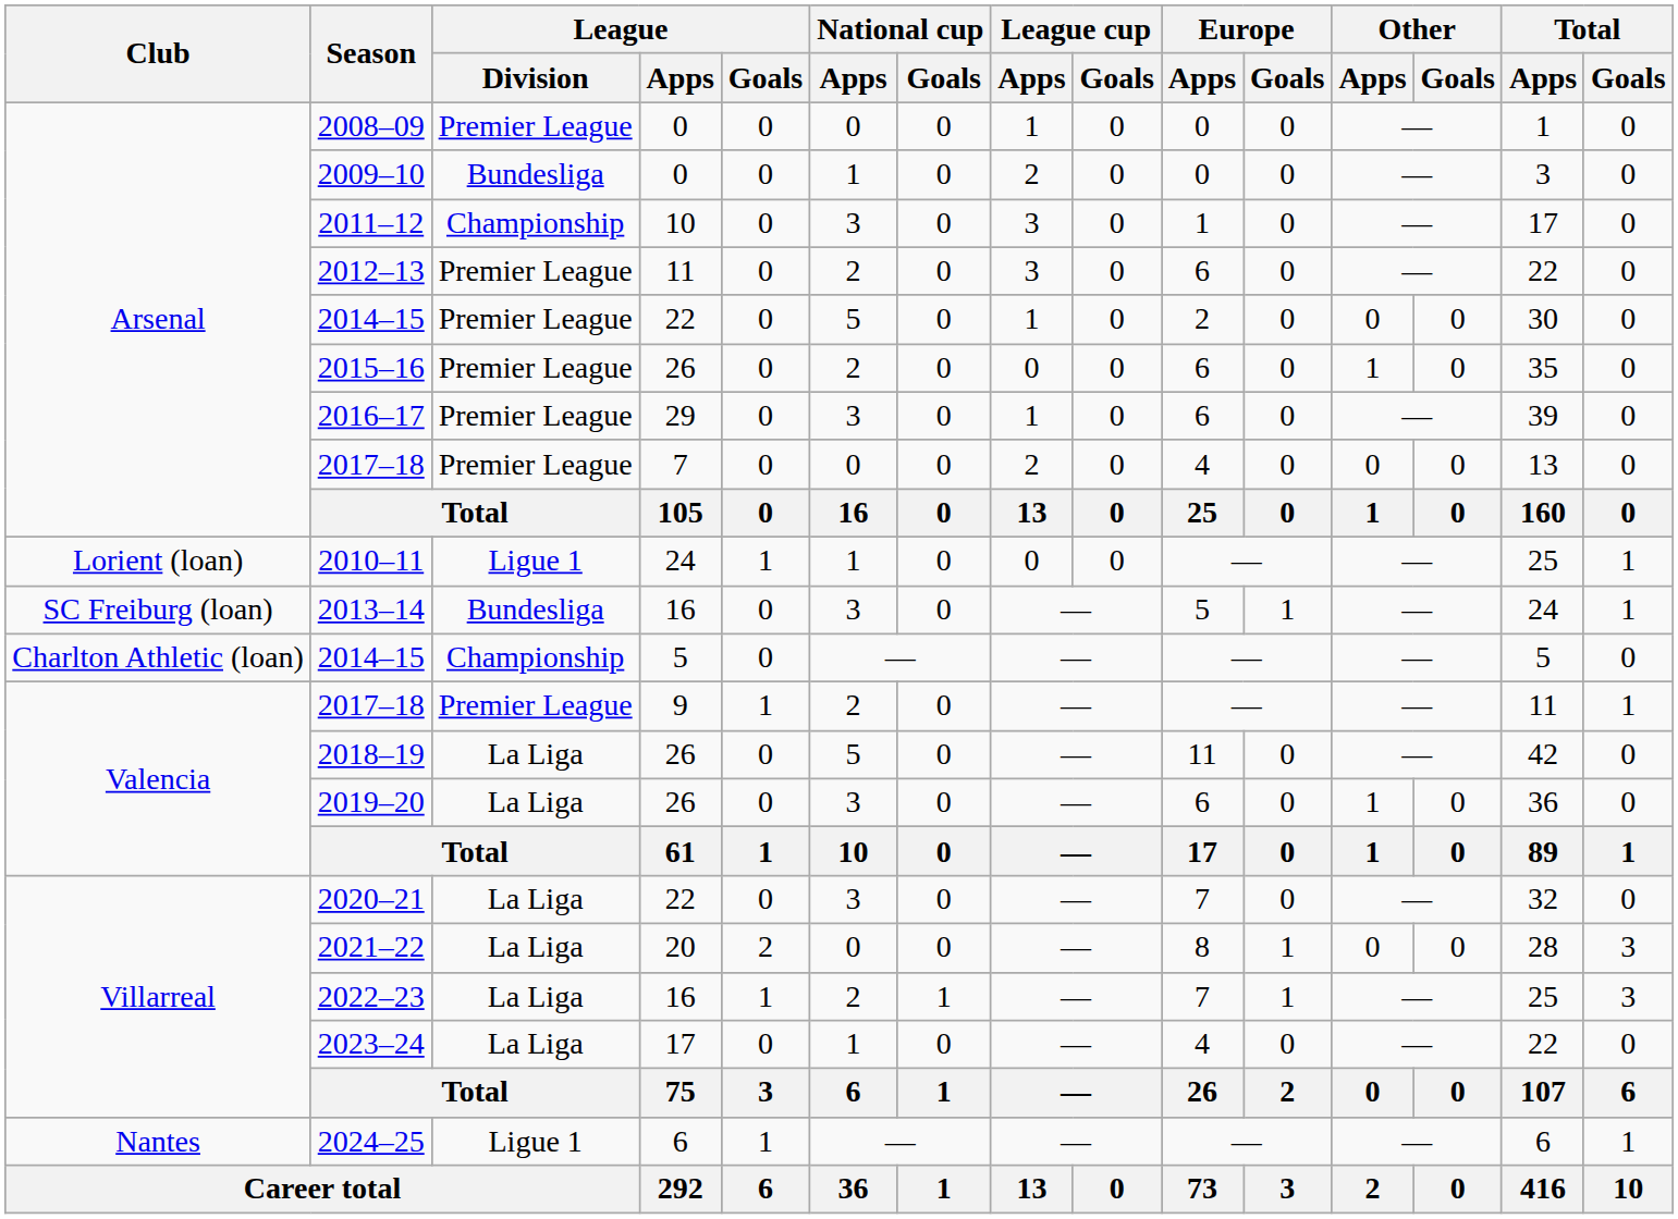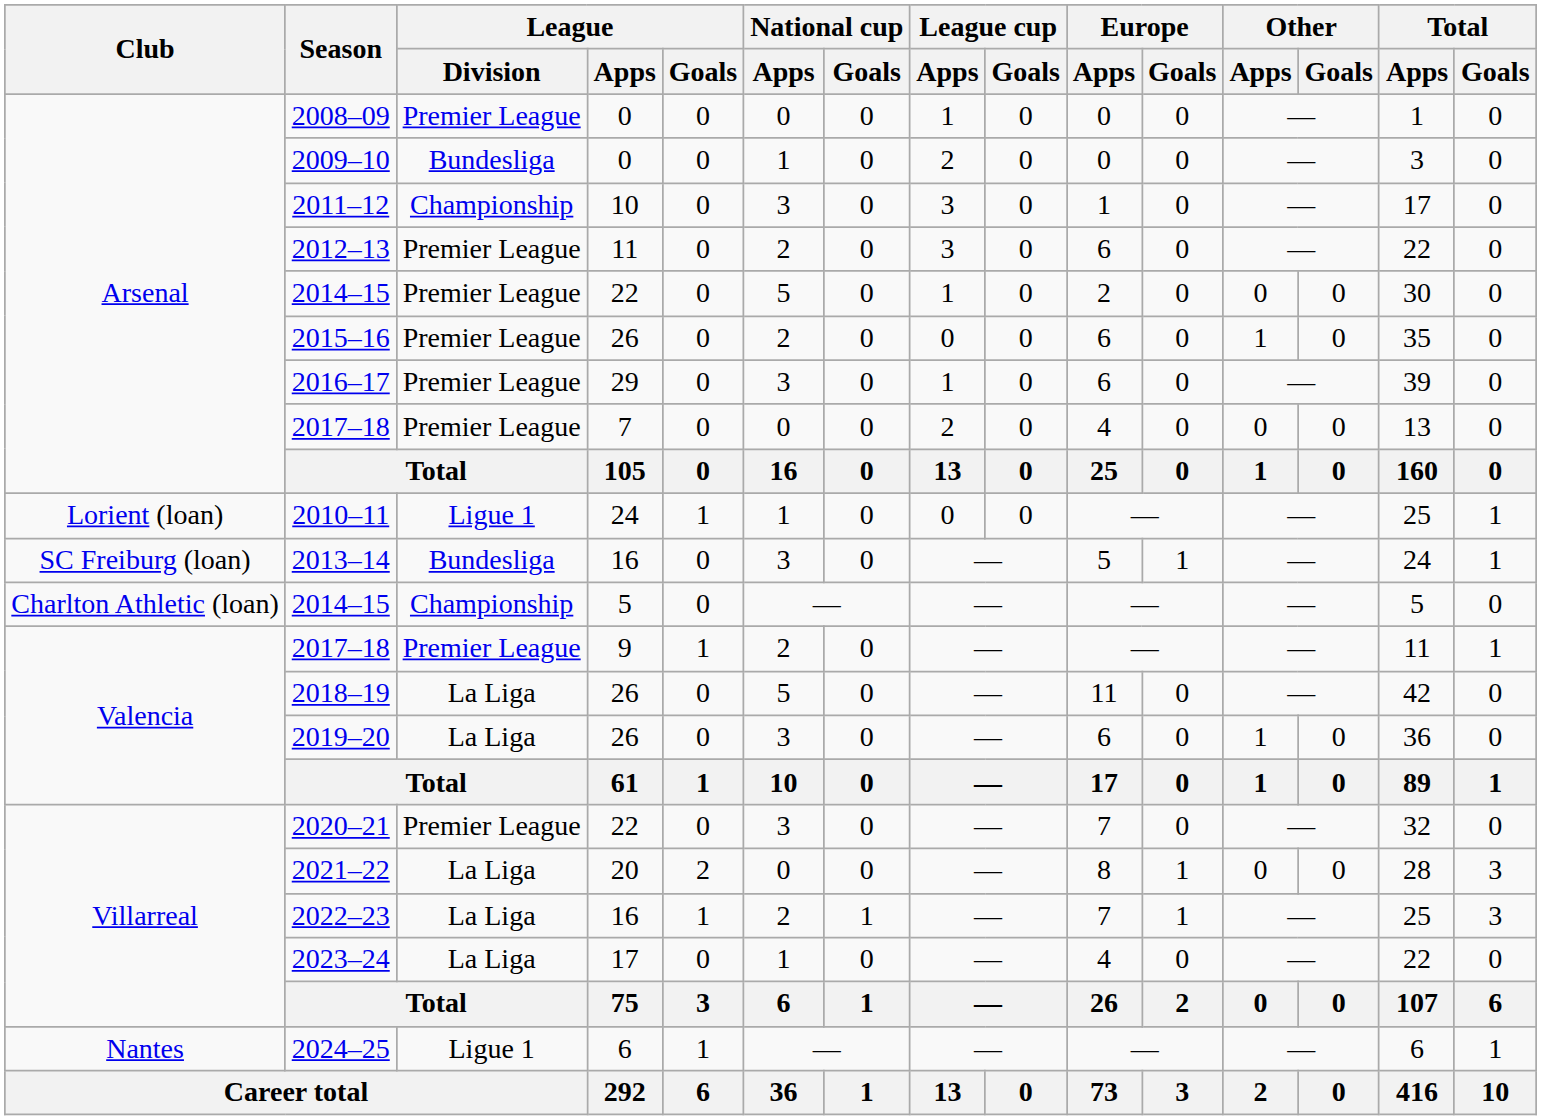2020–21 | League / Division: La Liga -> Premier League
